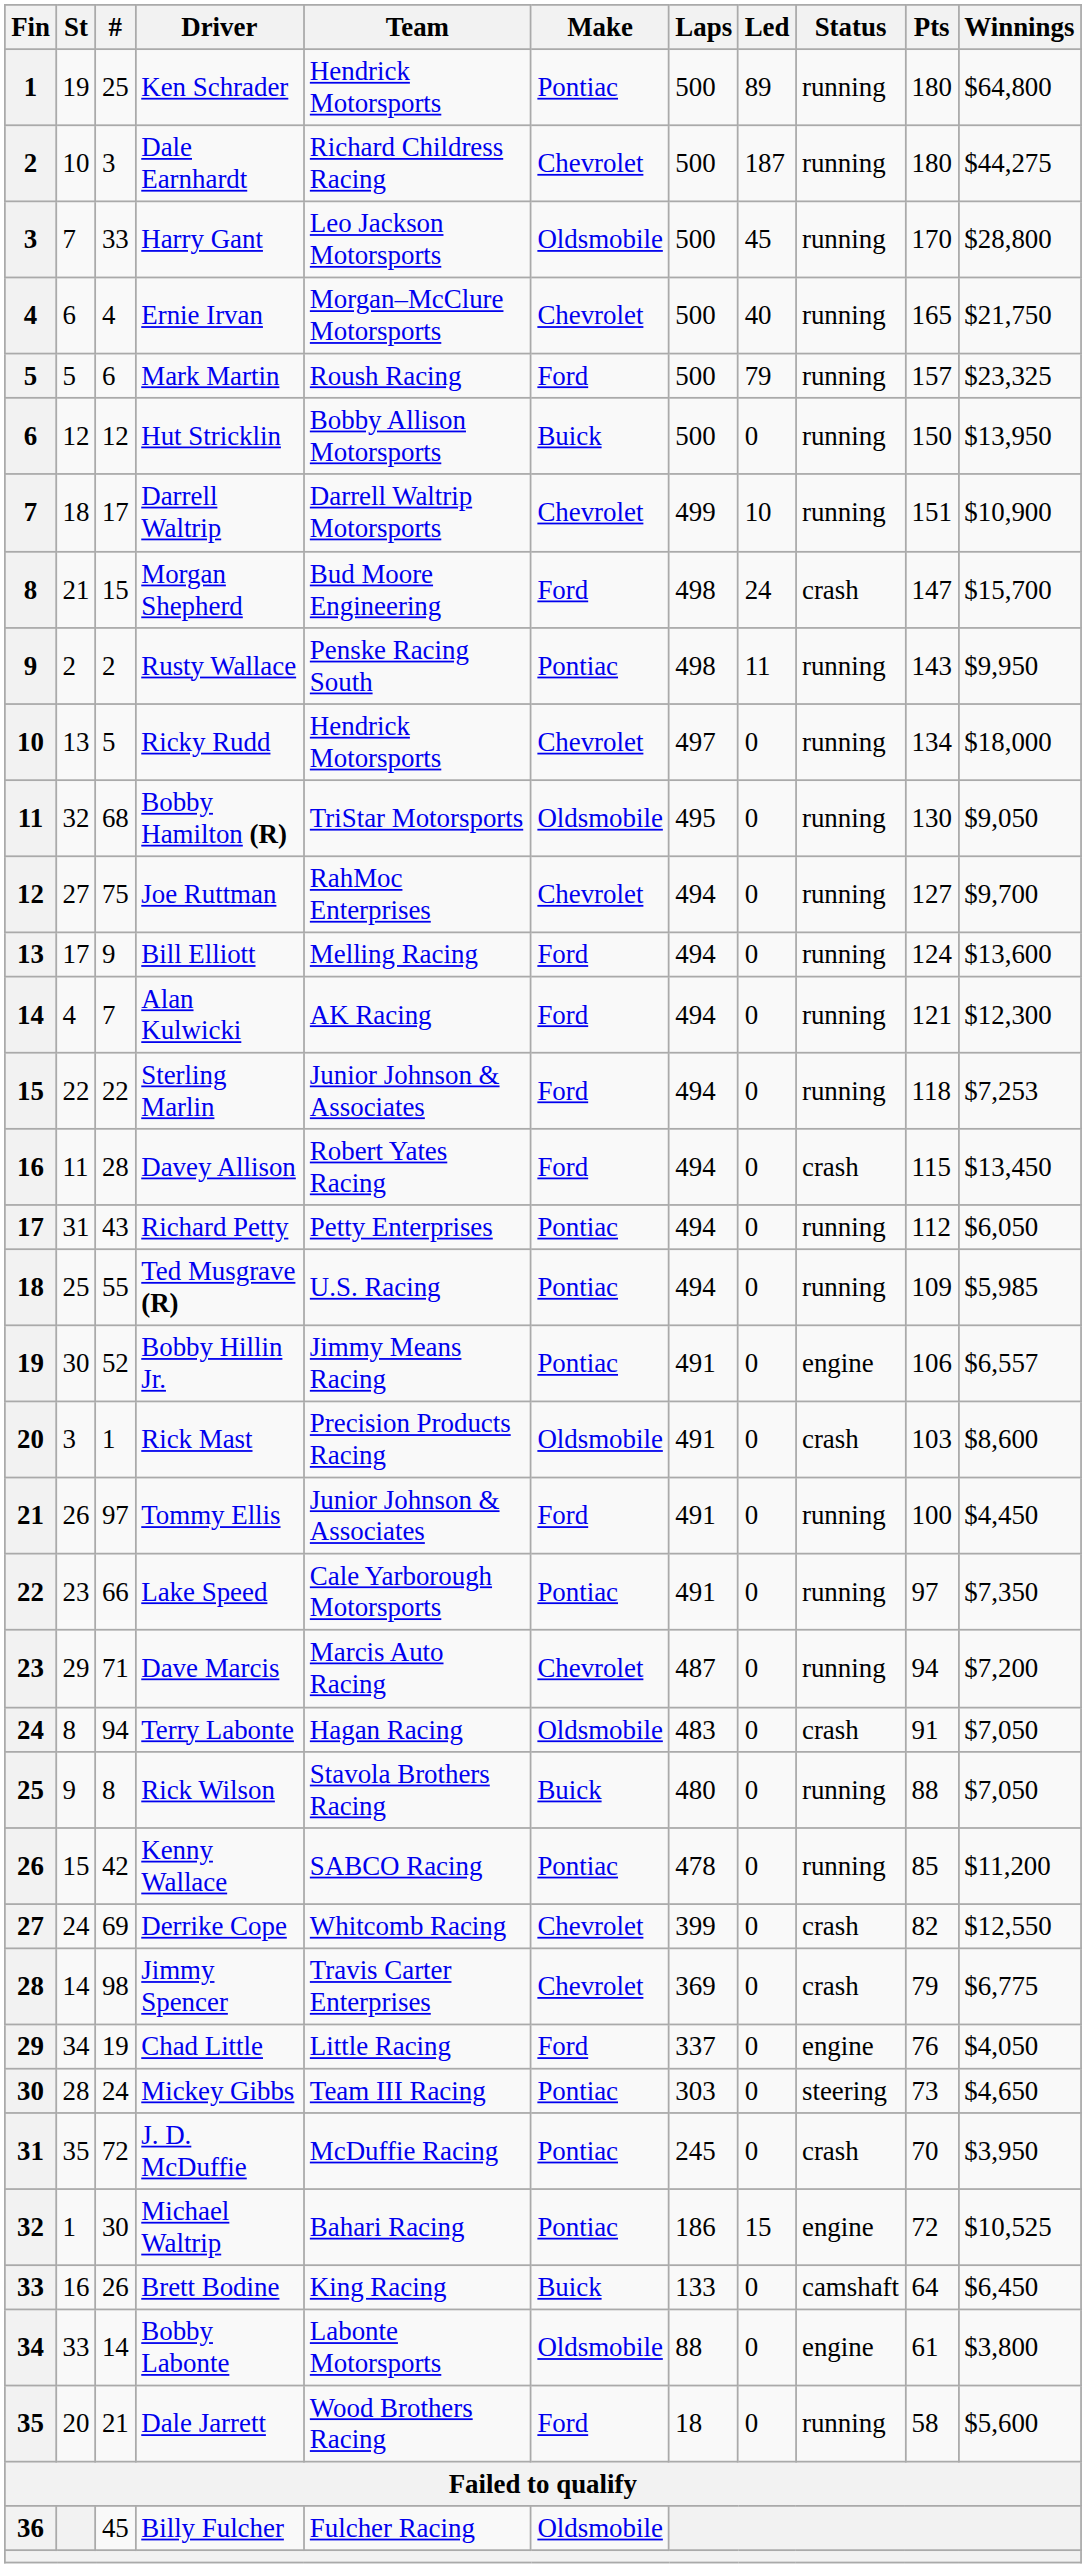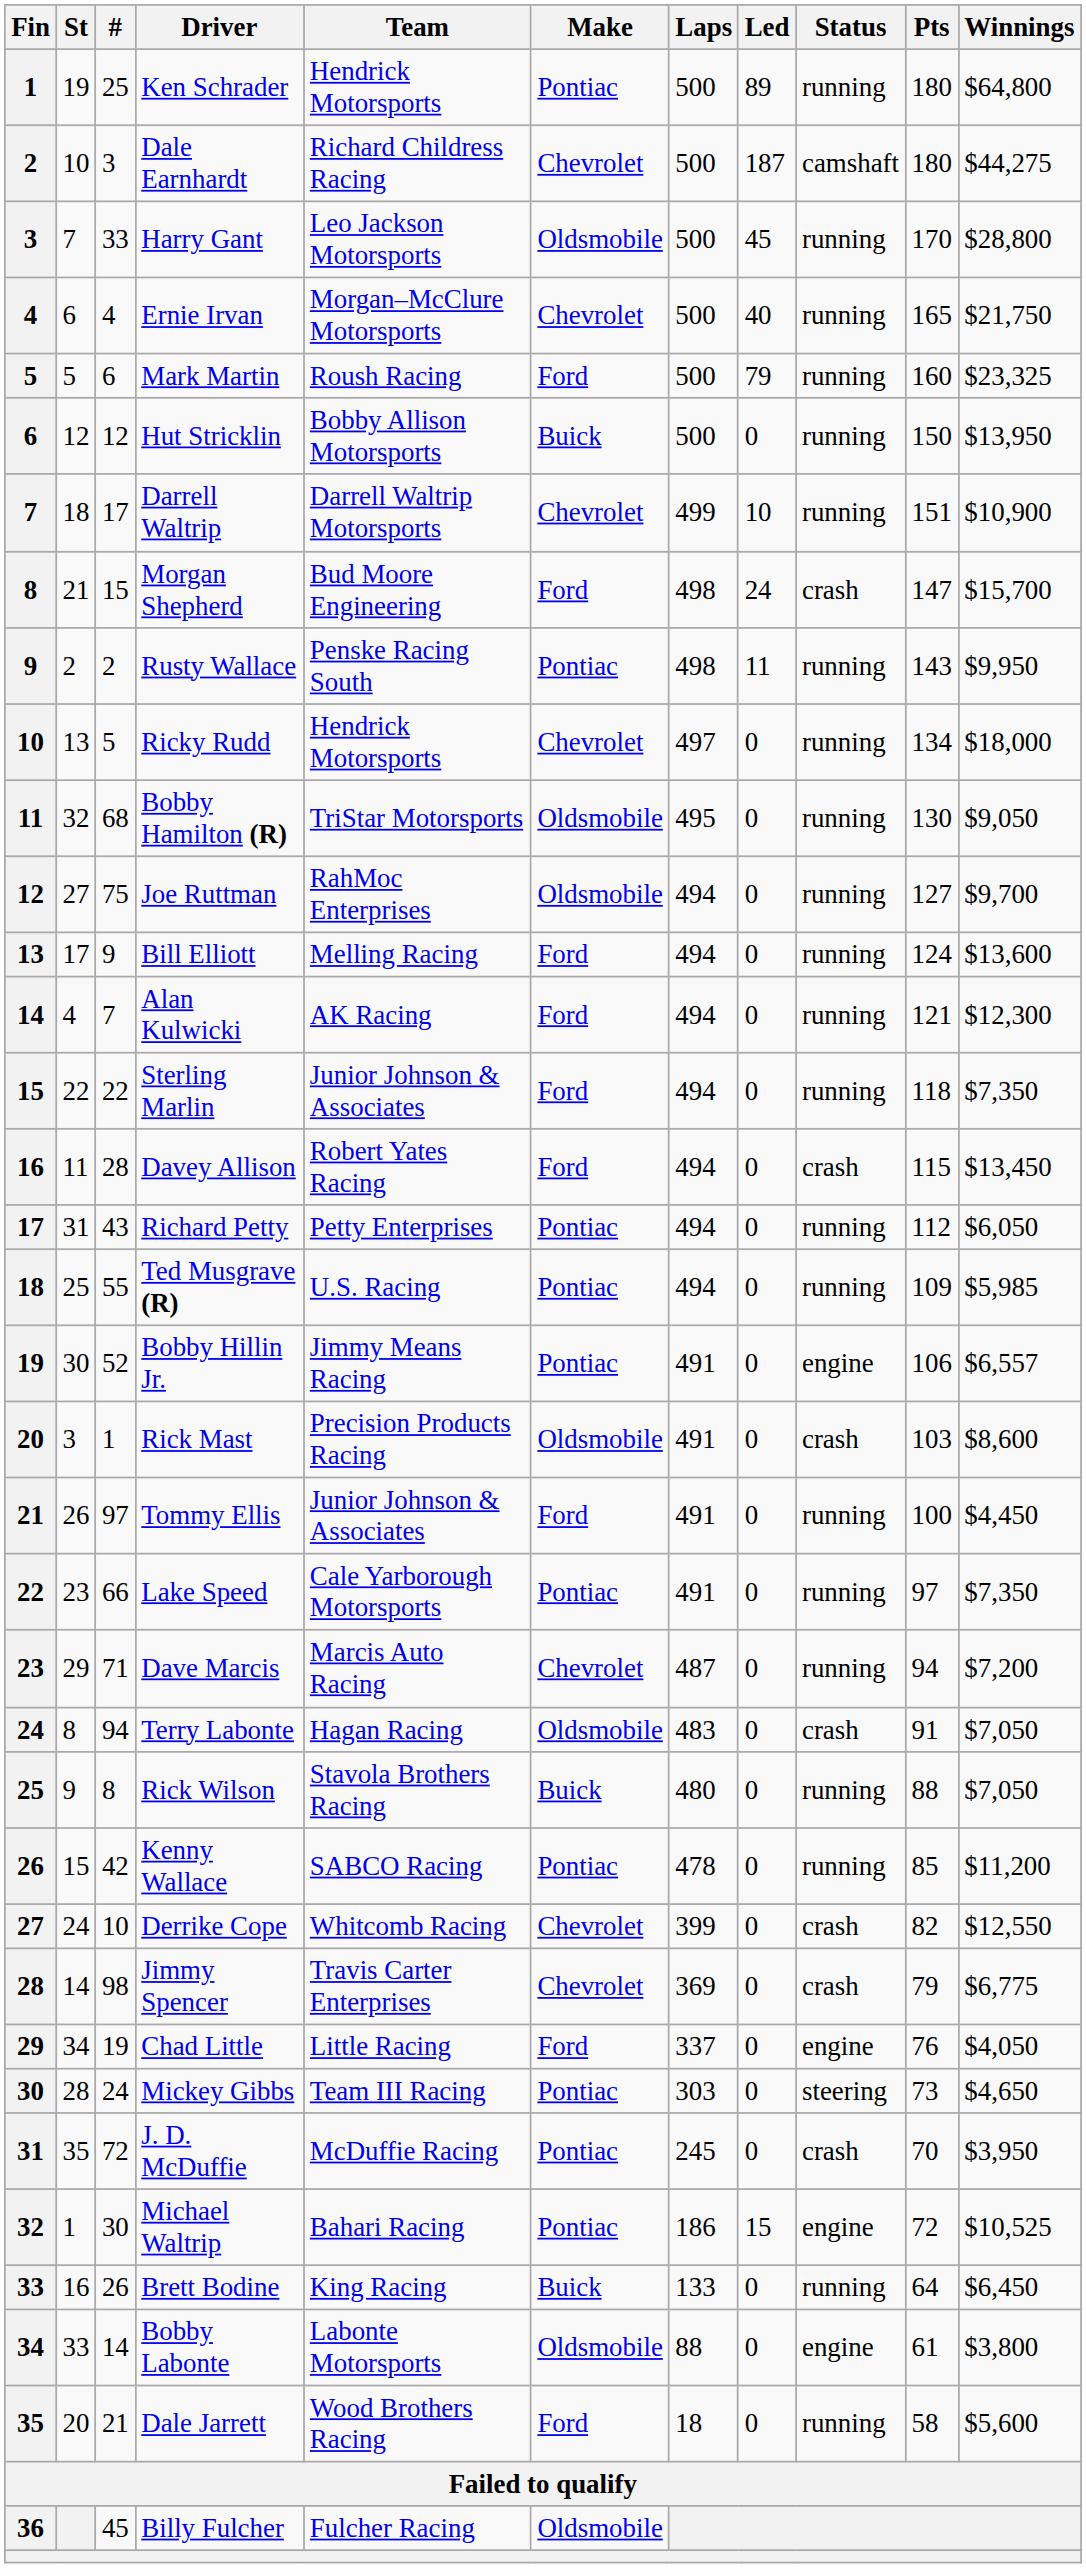Dale Earnhardt | Status: running -> camshaft
Mark Martin | Pts: 157 -> 160
Joe Ruttman | Make: Chevrolet -> Oldsmobile
Sterling Marlin | Winnings: $7,253 -> $7,350
Derrike Cope | #: 69 -> 10
Brett Bodine | Status: camshaft -> running
